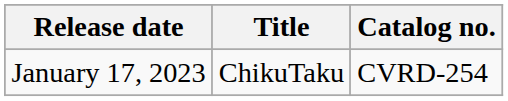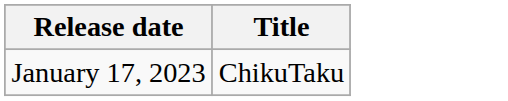- column: Catalog no. | CVRD-254
